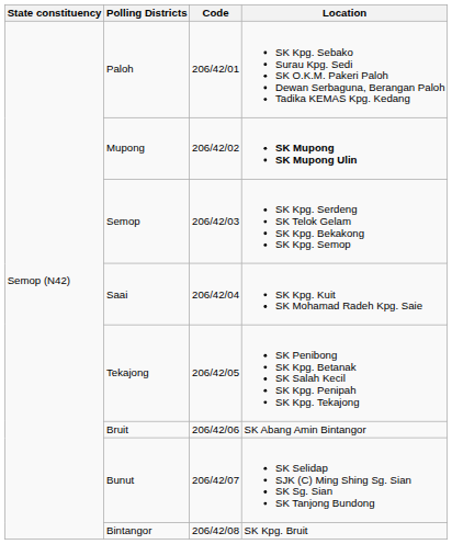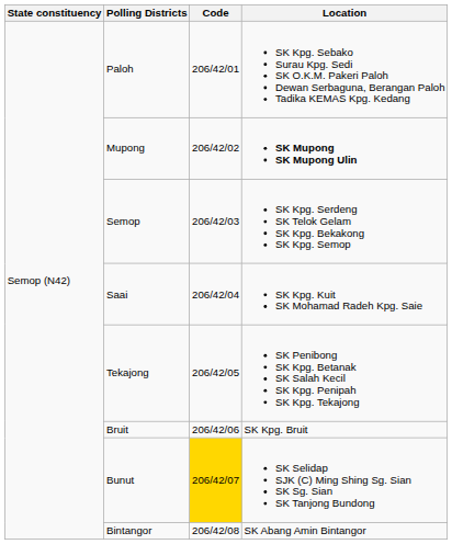Bruit | Location: SK Abang Amin Bintangor -> SK Kpg. Bruit
Bunut | Code: no background -> gold background
Bintangor | Location: SK Kpg. Bruit -> SK Abang Amin Bintangor
